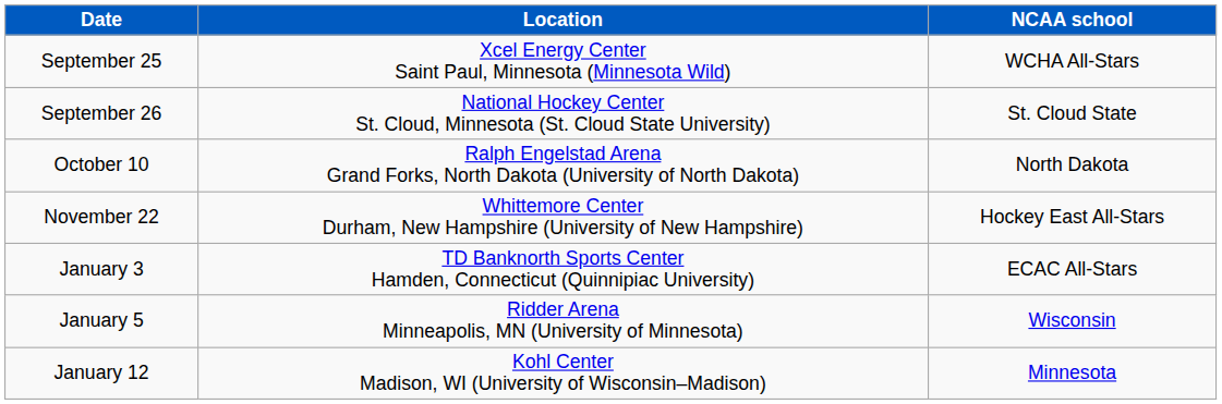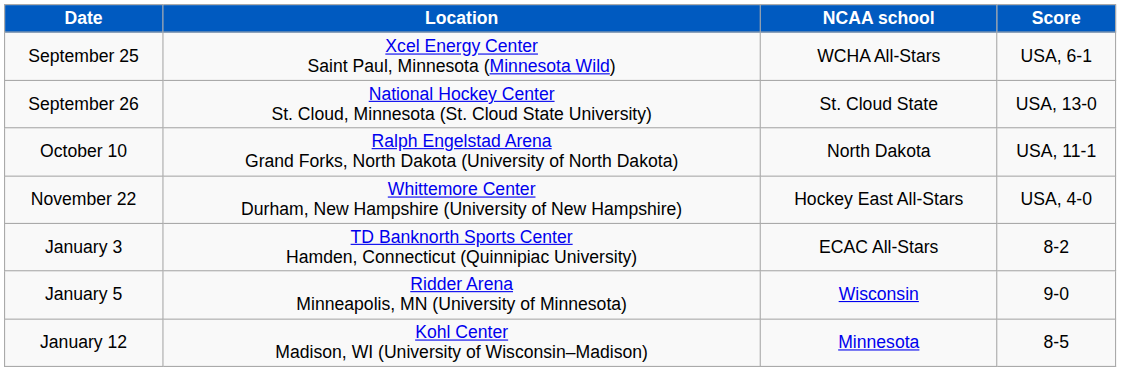+ column: Score | USA, 6-1 | USA, 13-0 | USA, 11-1 | USA, 4-0 | 8-2 | 9-0 | 8-5
